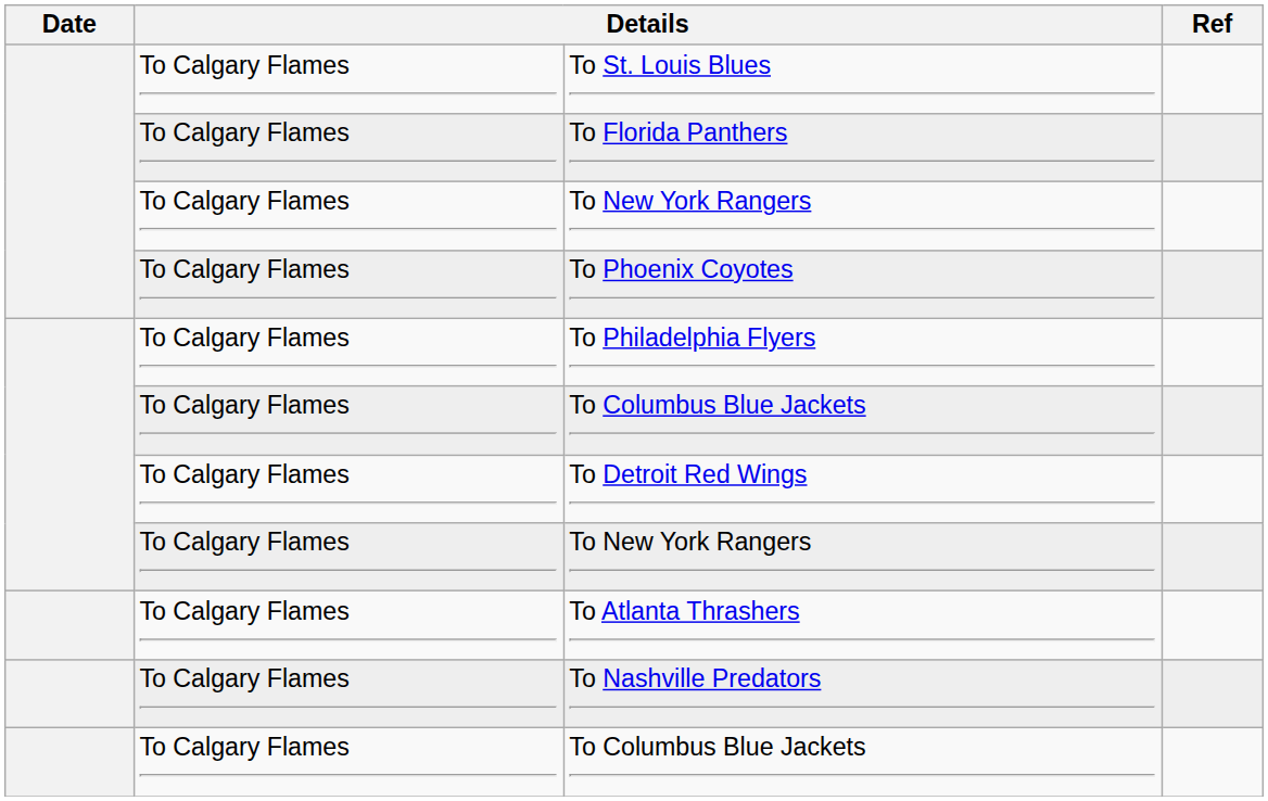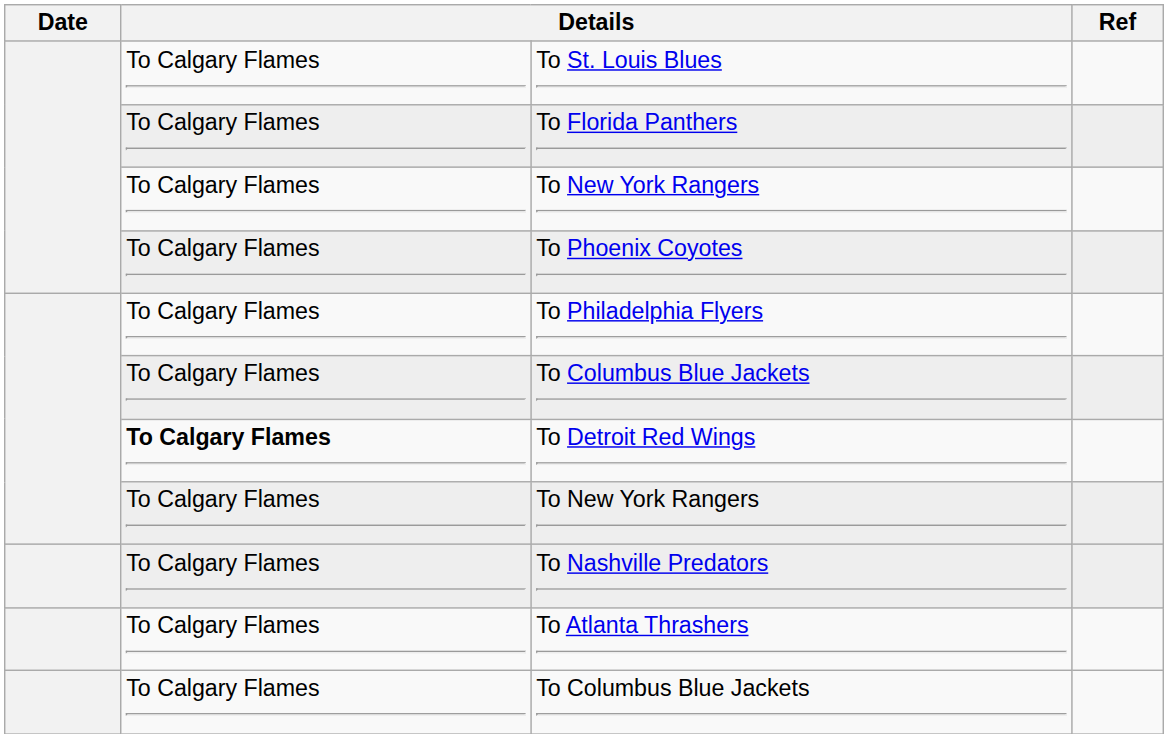To Detroit Red Wings | column 2: normal -> bold
rows swapped: To Atlanta Thrashers <-> To Nashville Predators
